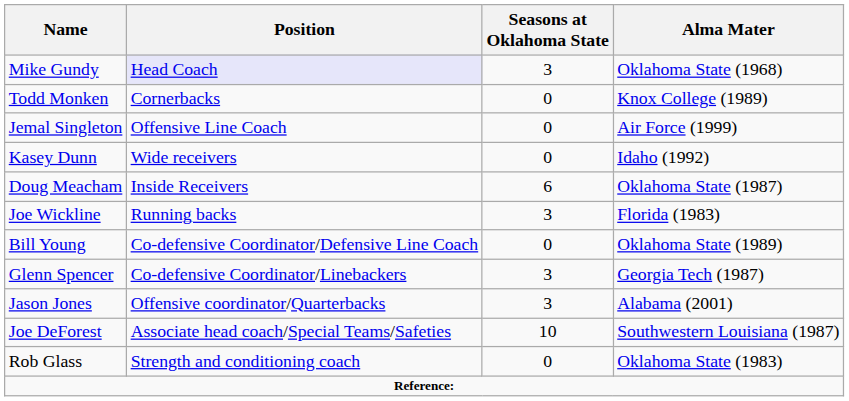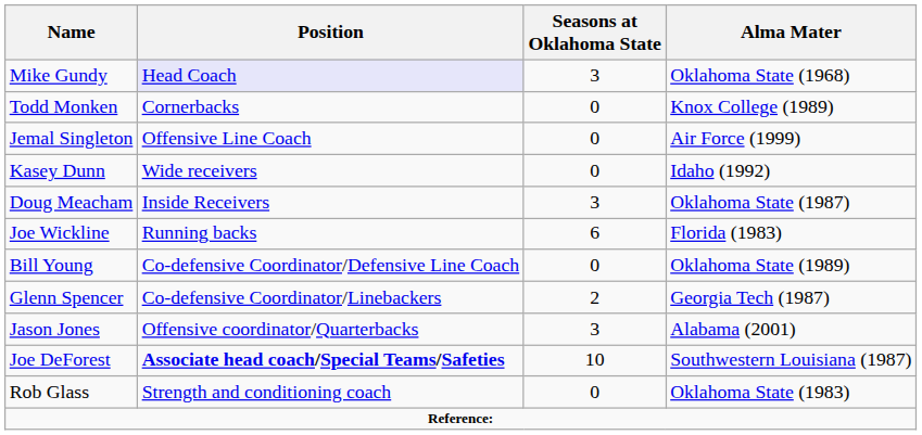Doug Meacham | Seasons at Oklahoma State: 6 -> 3
Joe Wickline | Seasons at Oklahoma State: 3 -> 6
Glenn Spencer | Seasons at Oklahoma State: 3 -> 2
Joe DeForest | Position: normal -> bold
